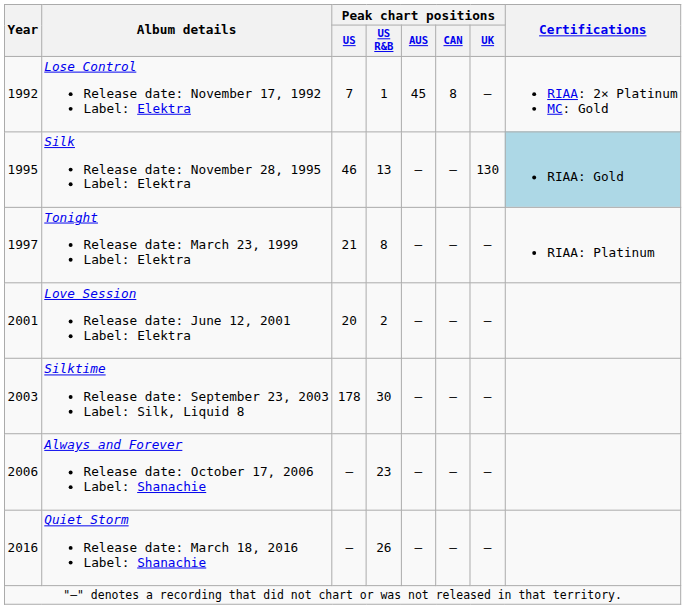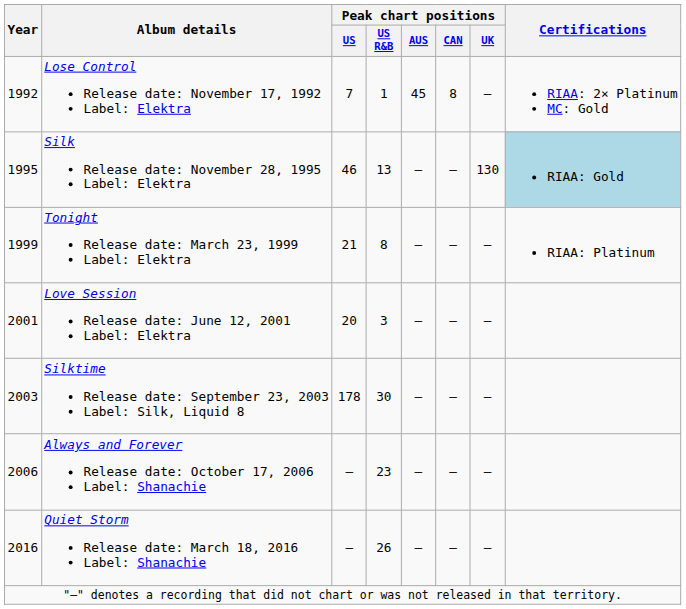Tonight Release date: March 23, 1999 Label: Elektra | Year: 1997 -> 1999
Love Session Release date: June 12, 2001 Label: Elektra | Peak chart positions / US R&B: 2 -> 3
